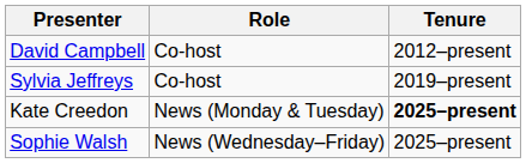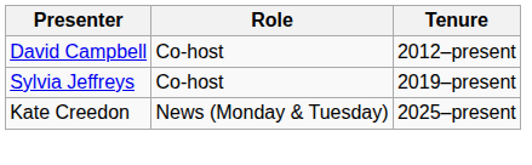Kate Creedon | Tenure: bold -> normal
- row: Sophie Walsh | News (Wednesday–Friday) | 2025–present
